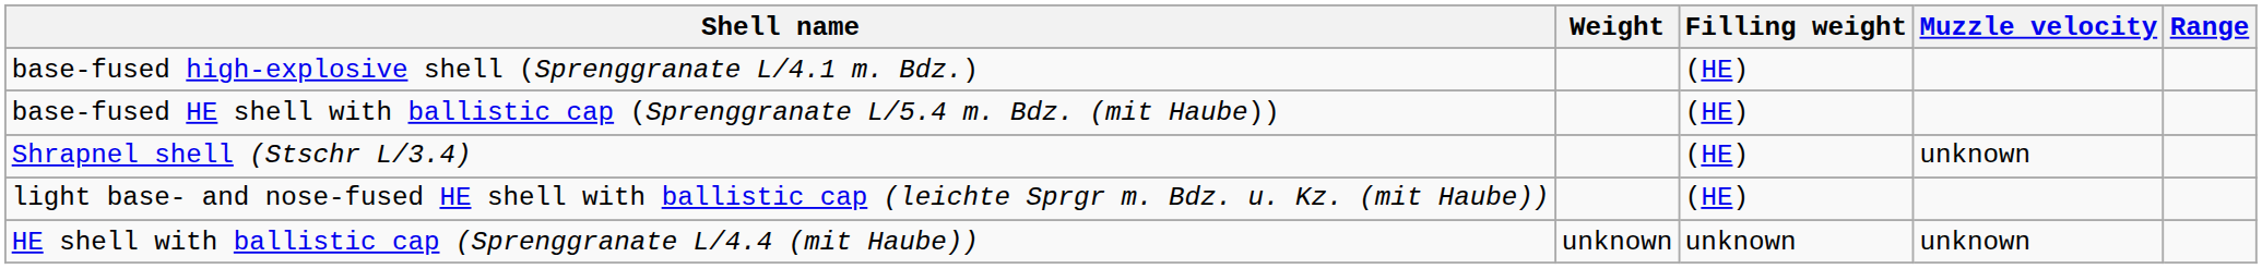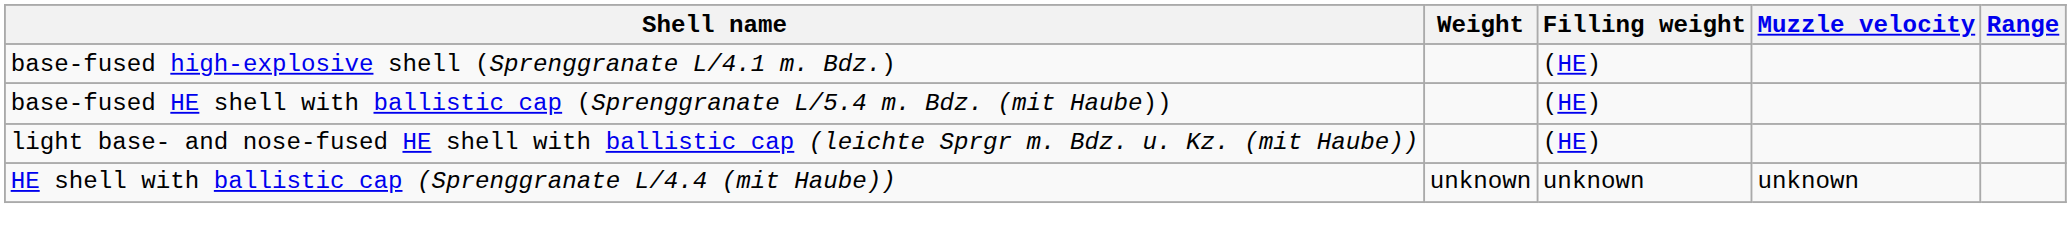- row: Shrapnel shell (Stschr L/3.4) | (HE) | unknown
